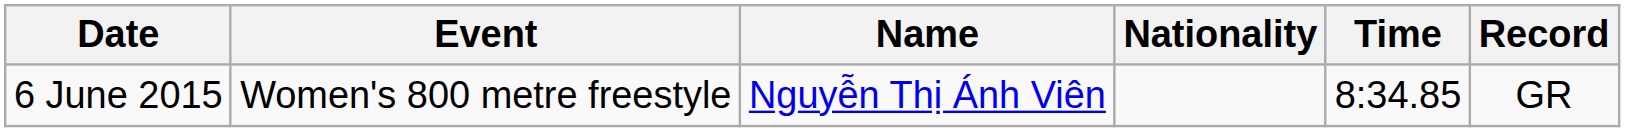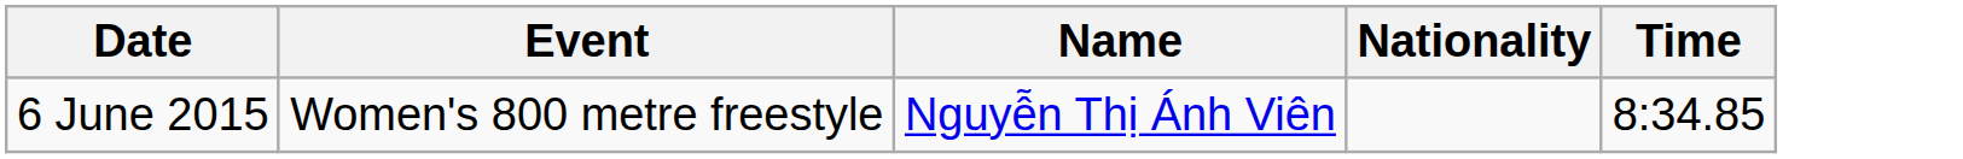- column: Record | GR
